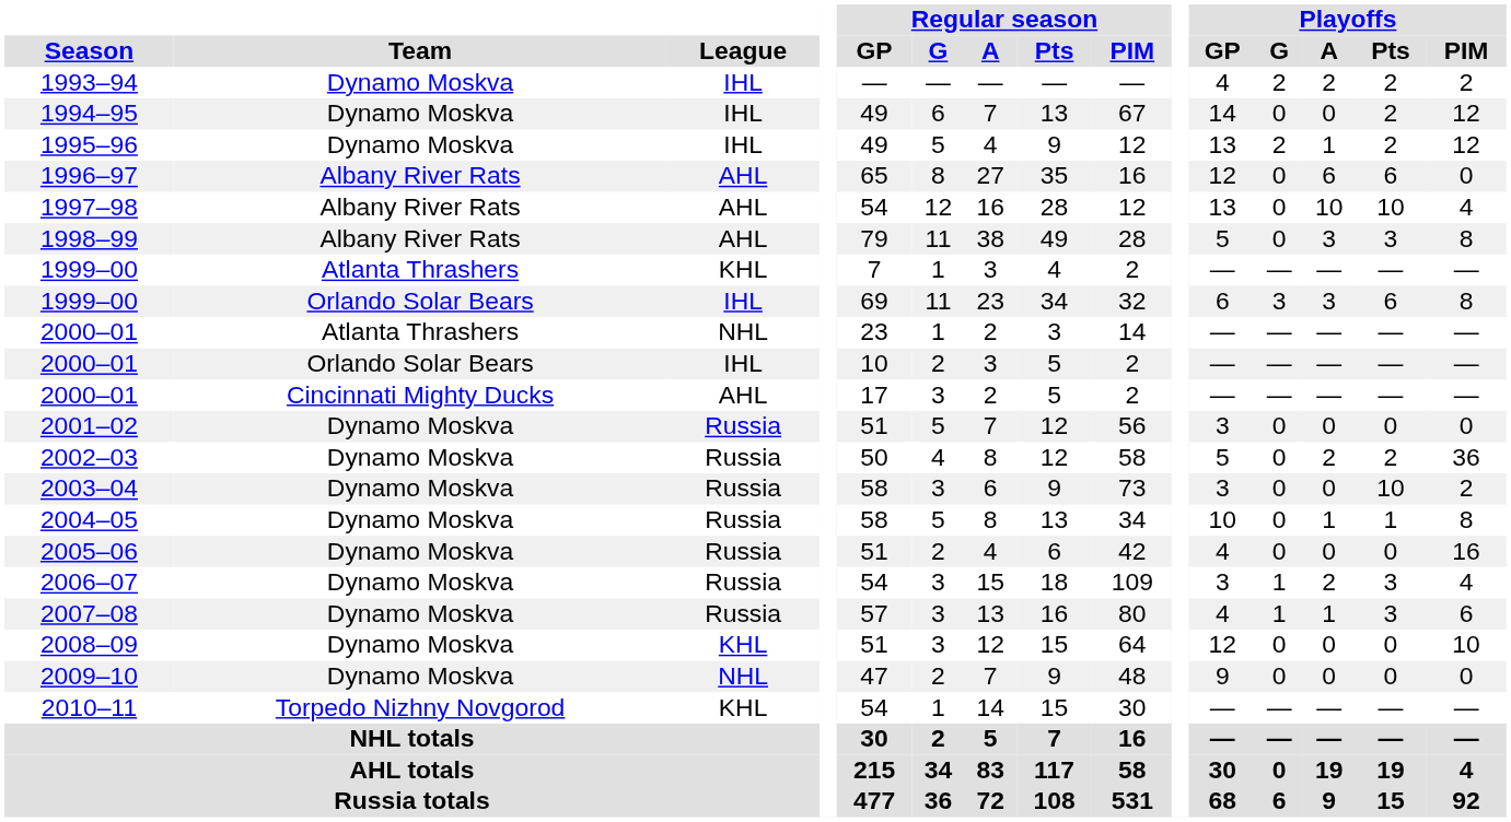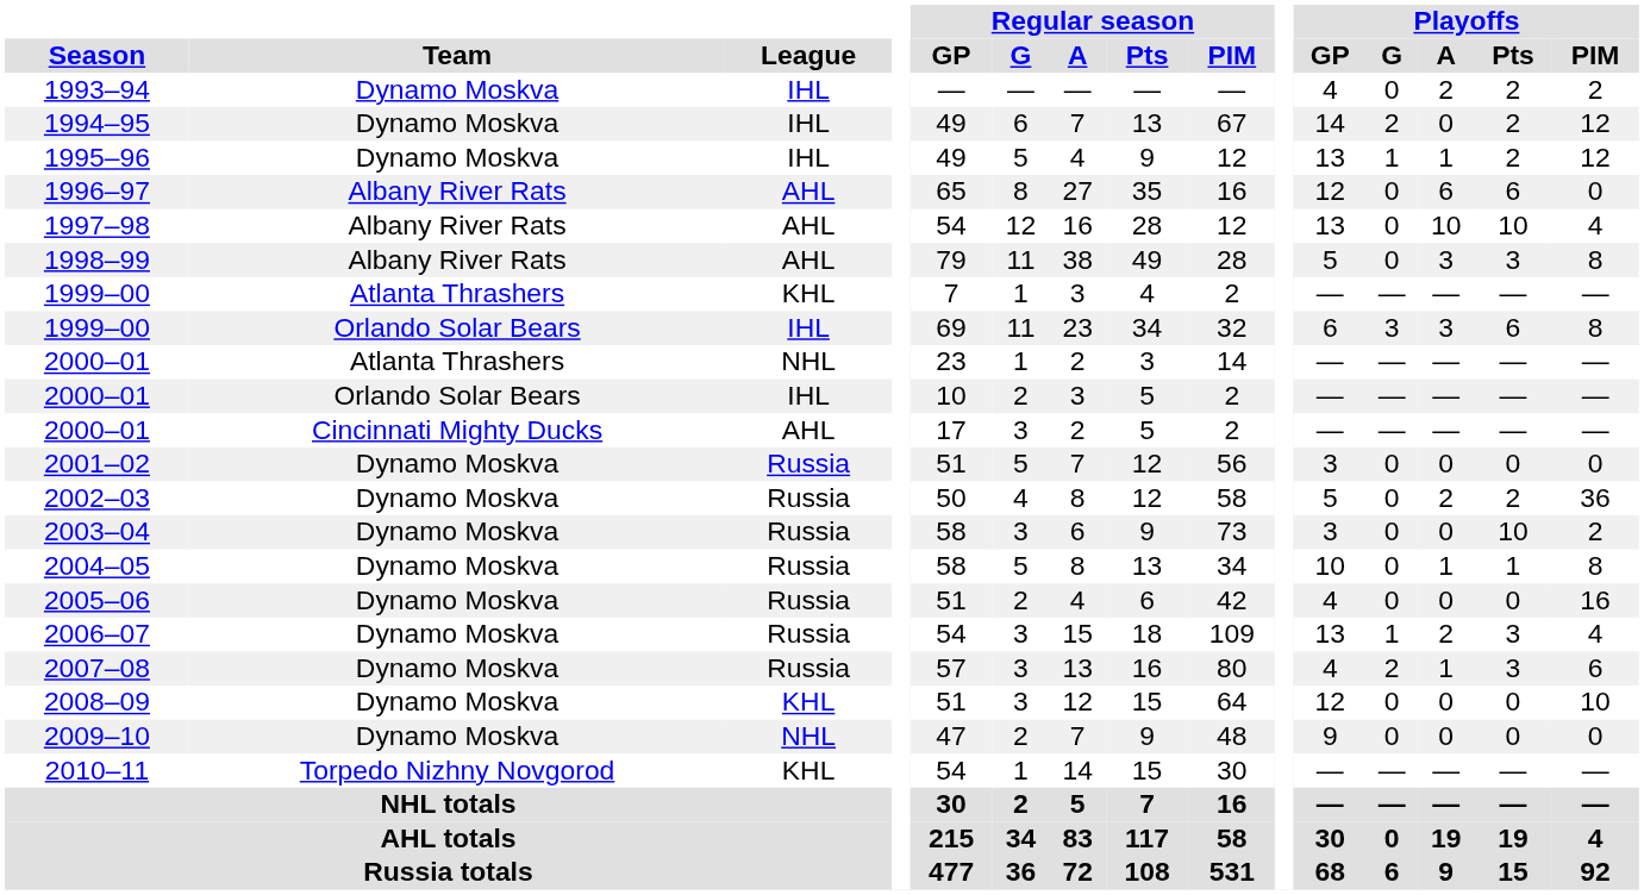1993–94 | Playoffs / G: 2 -> 0
1994–95 | Playoffs / G: 0 -> 2
1995–96 | Playoffs / G: 2 -> 1
2006–07 | Playoffs / GP: 3 -> 13
2007–08 | Playoffs / G: 1 -> 2
